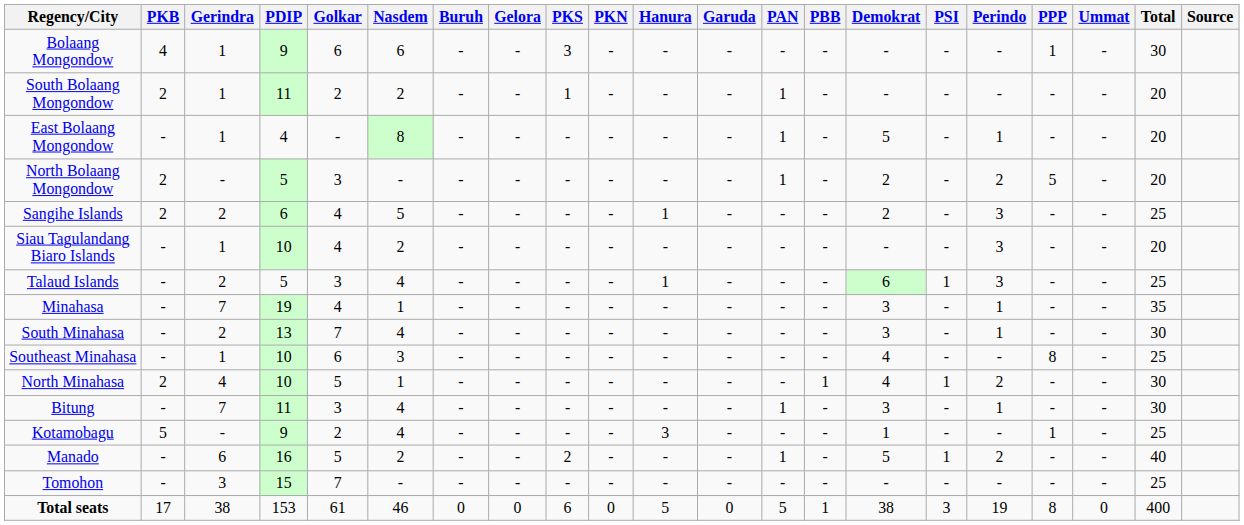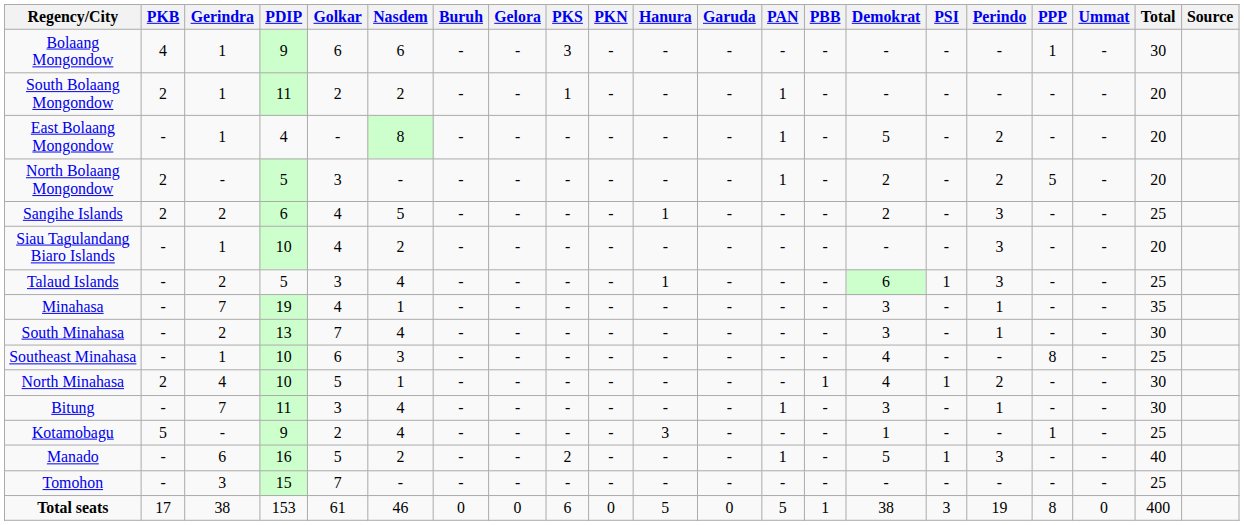East Bolaang Mongondow | Perindo: 1 -> 2
Manado | Perindo: 2 -> 3
